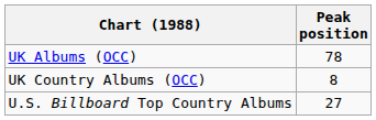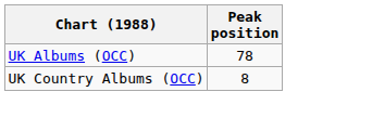- row: U.S. Billboard Top Country Albums | 27
